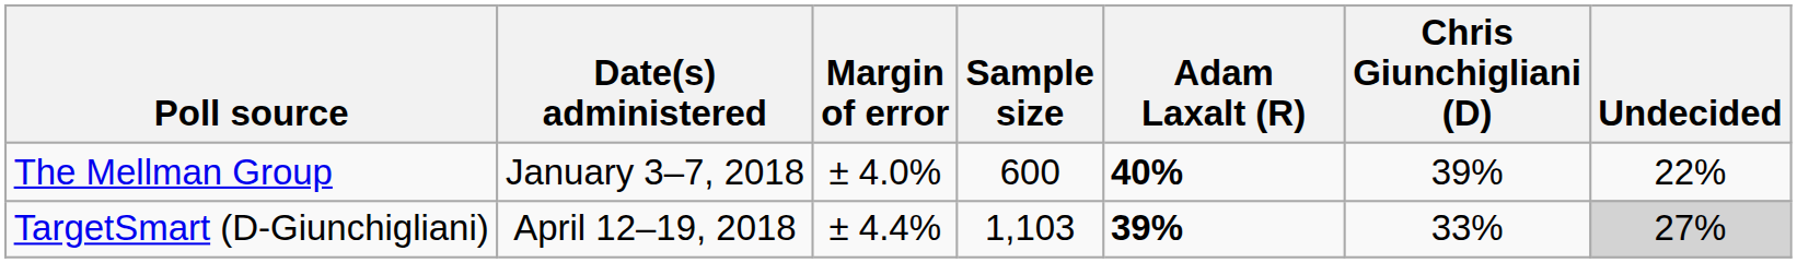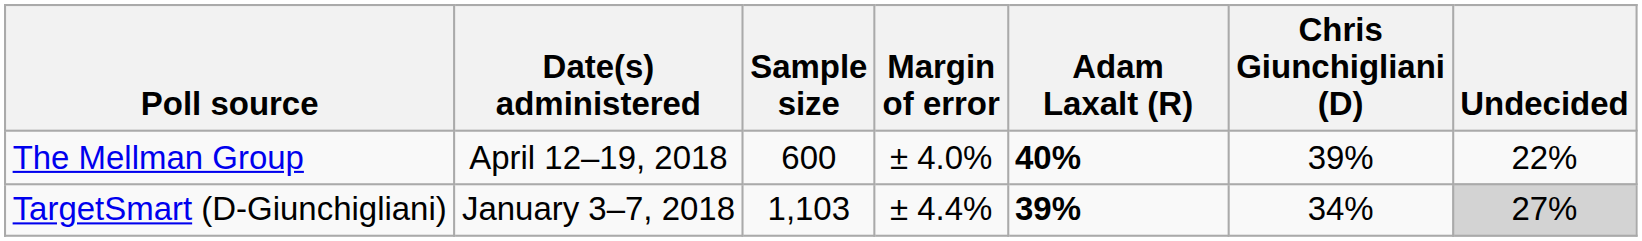columns swapped: Sample size <-> Margin of error
The Mellman Group | Date(s) administered: January 3–7, 2018 -> April 12–19, 2018
TargetSmart (D-Giunchigliani) | Date(s) administered: April 12–19, 2018 -> January 3–7, 2018
TargetSmart (D-Giunchigliani) | Chris Giunchigliani (D): 33% -> 34%
